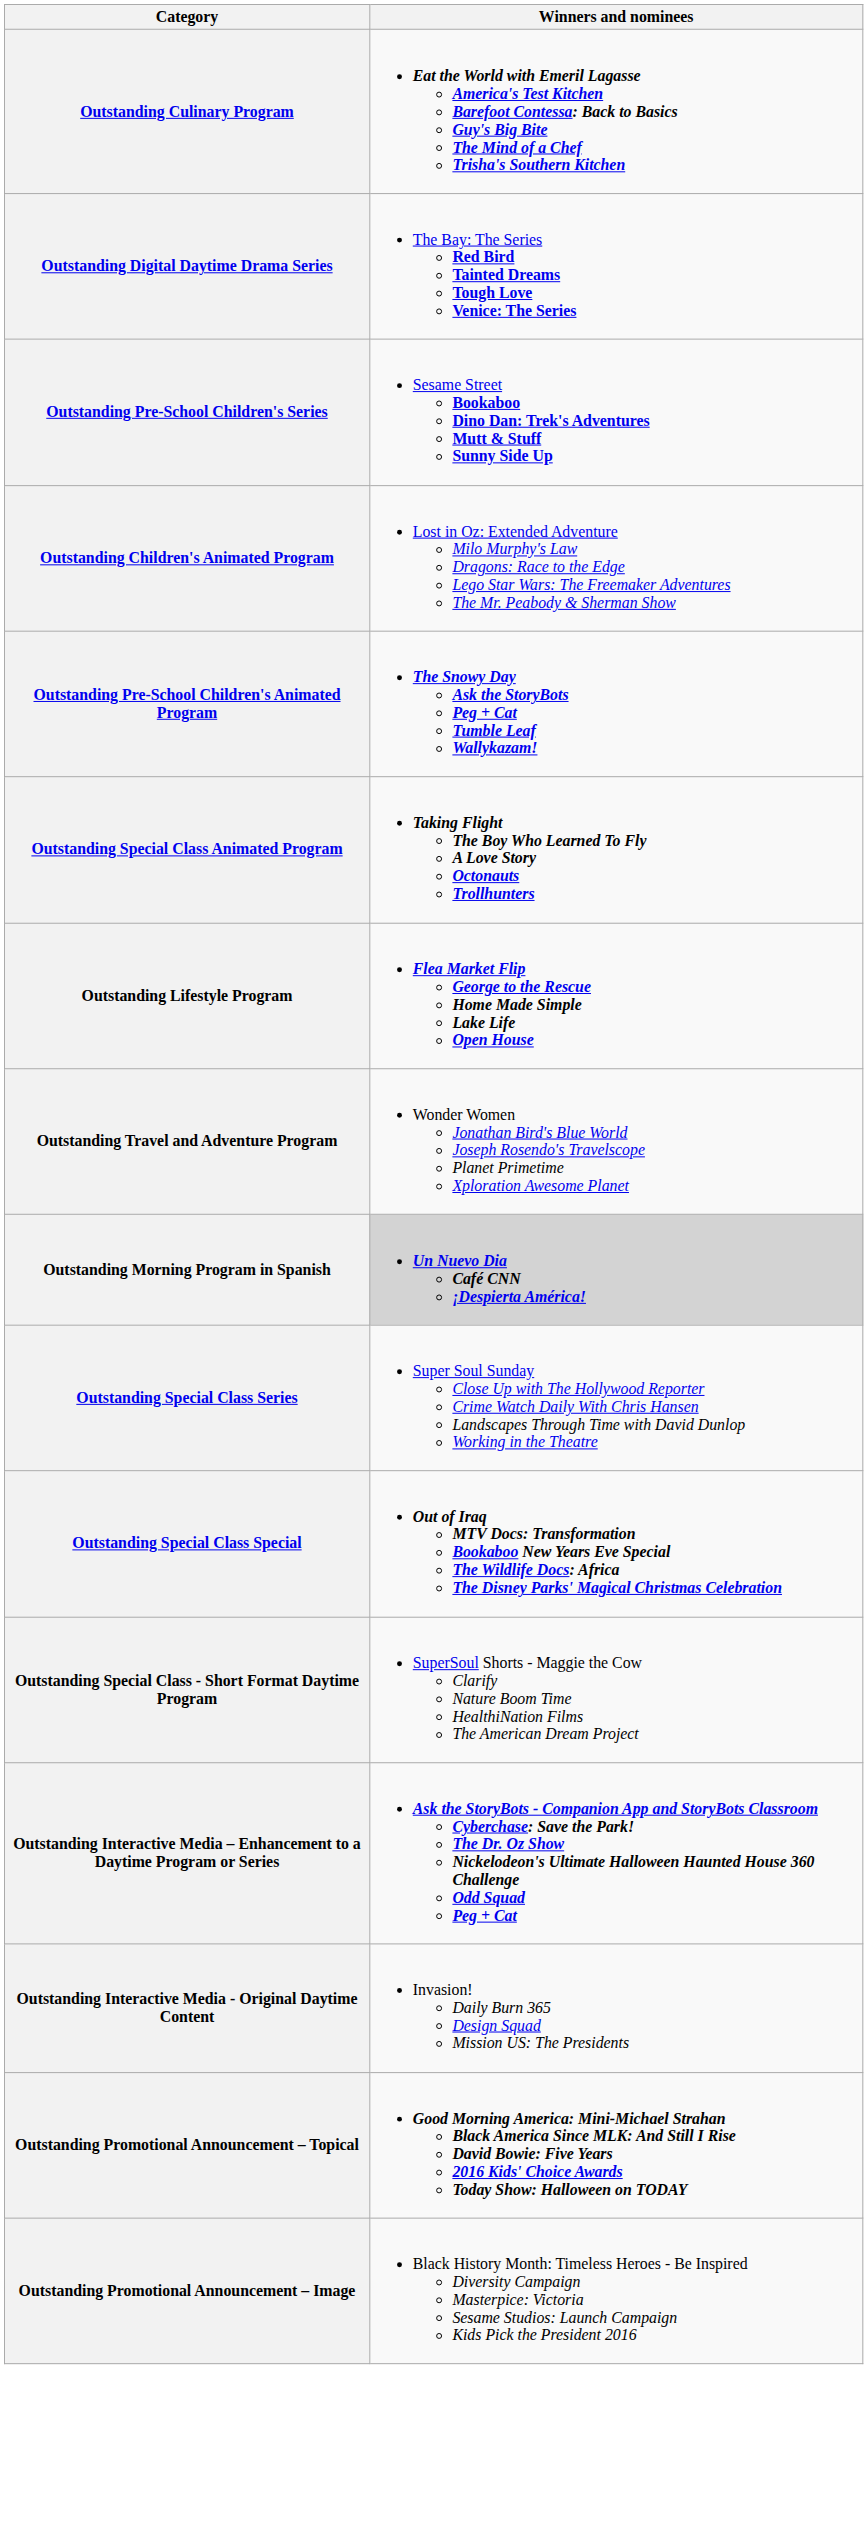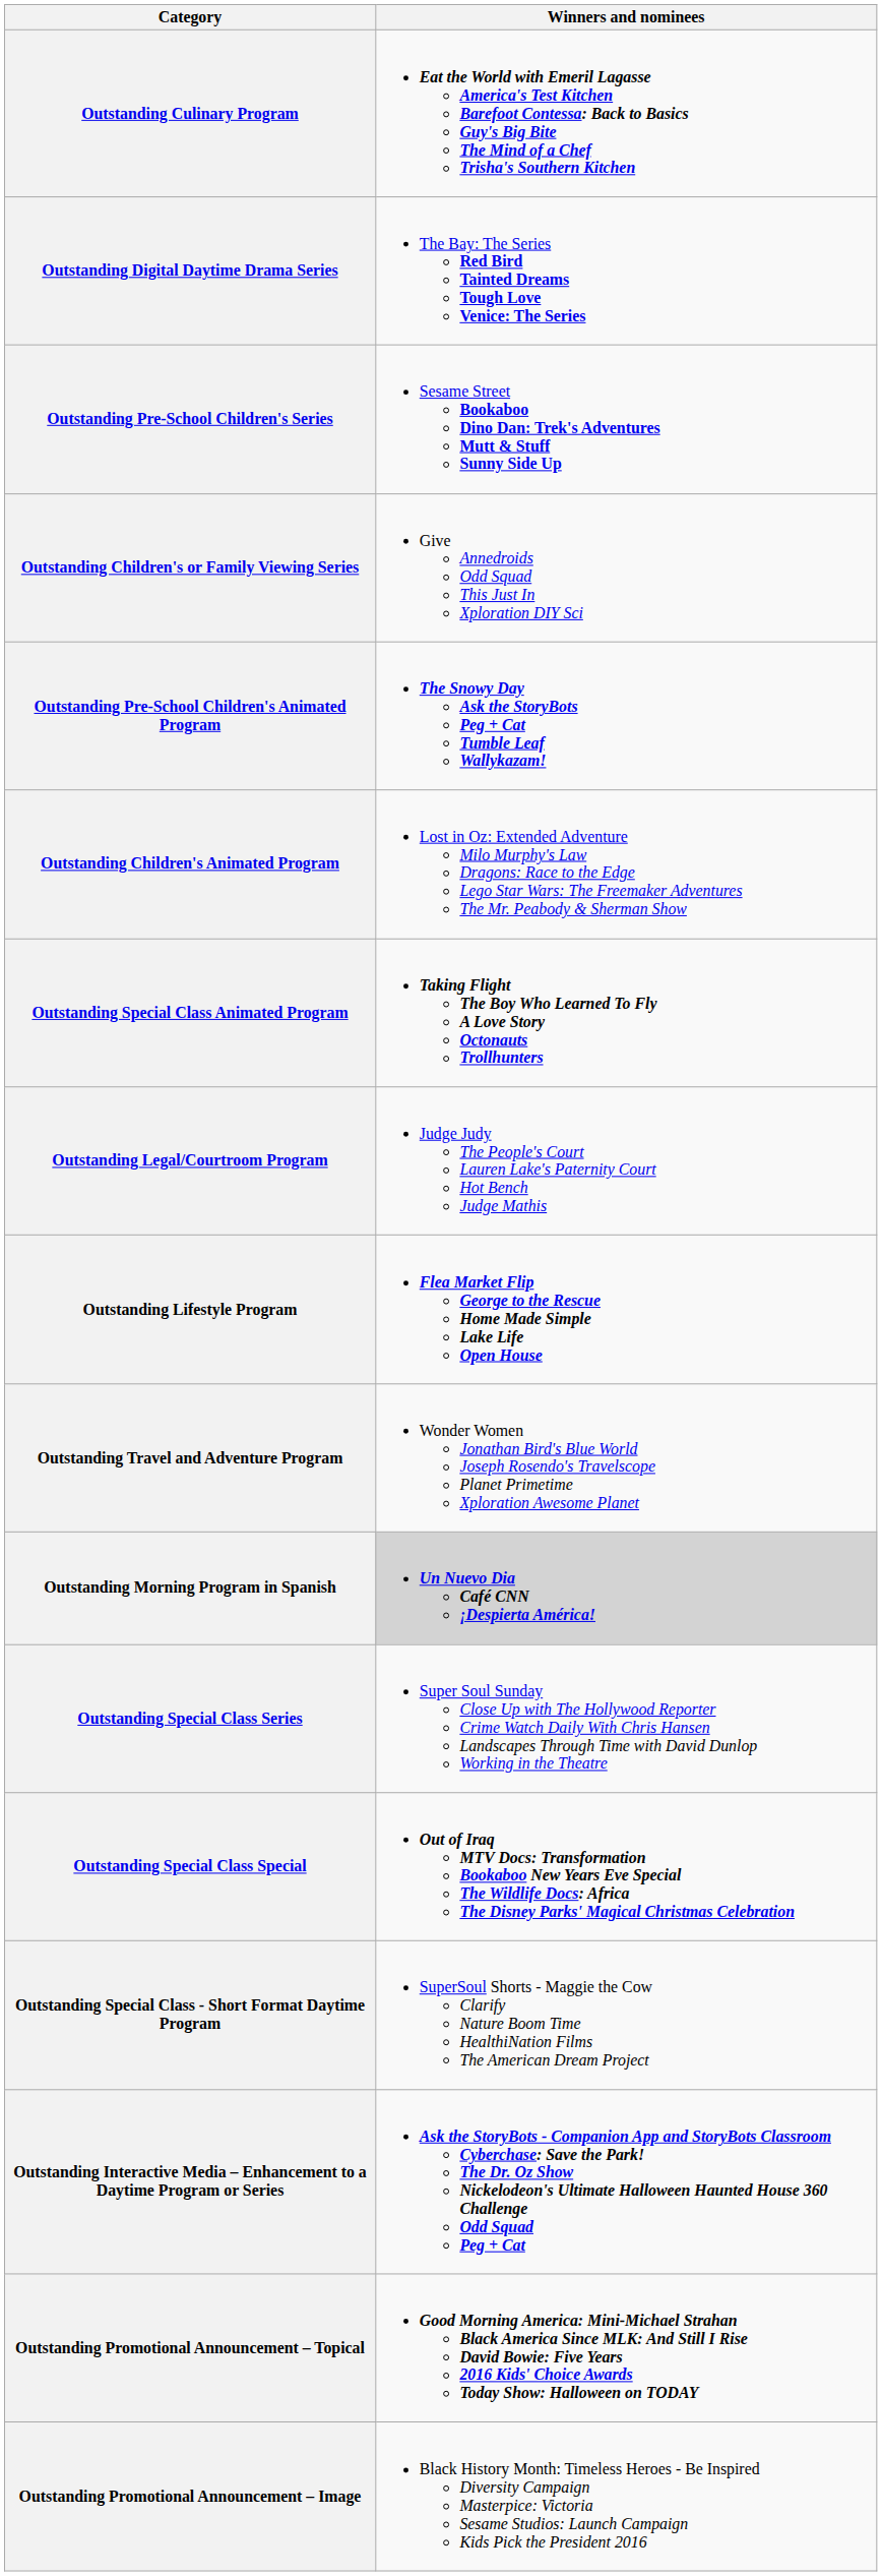+ row: Outstanding Children's or Family Viewing Series | Give Annedroids Odd Squad This Just In Xploration DIY Sci
rows swapped: Outstanding Pre-School Children's Animated Program <-> Outstanding Children's Animated Program
+ row: Outstanding Legal/Courtroom Program | Judge Judy The People's Court Lauren Lake's Paternity Court Hot Bench Judge Mathis
- row: Outstanding Interactive Media - Original Daytime Content | Invasion! Daily Burn 365 Design Squad Mission US: The Presidents
